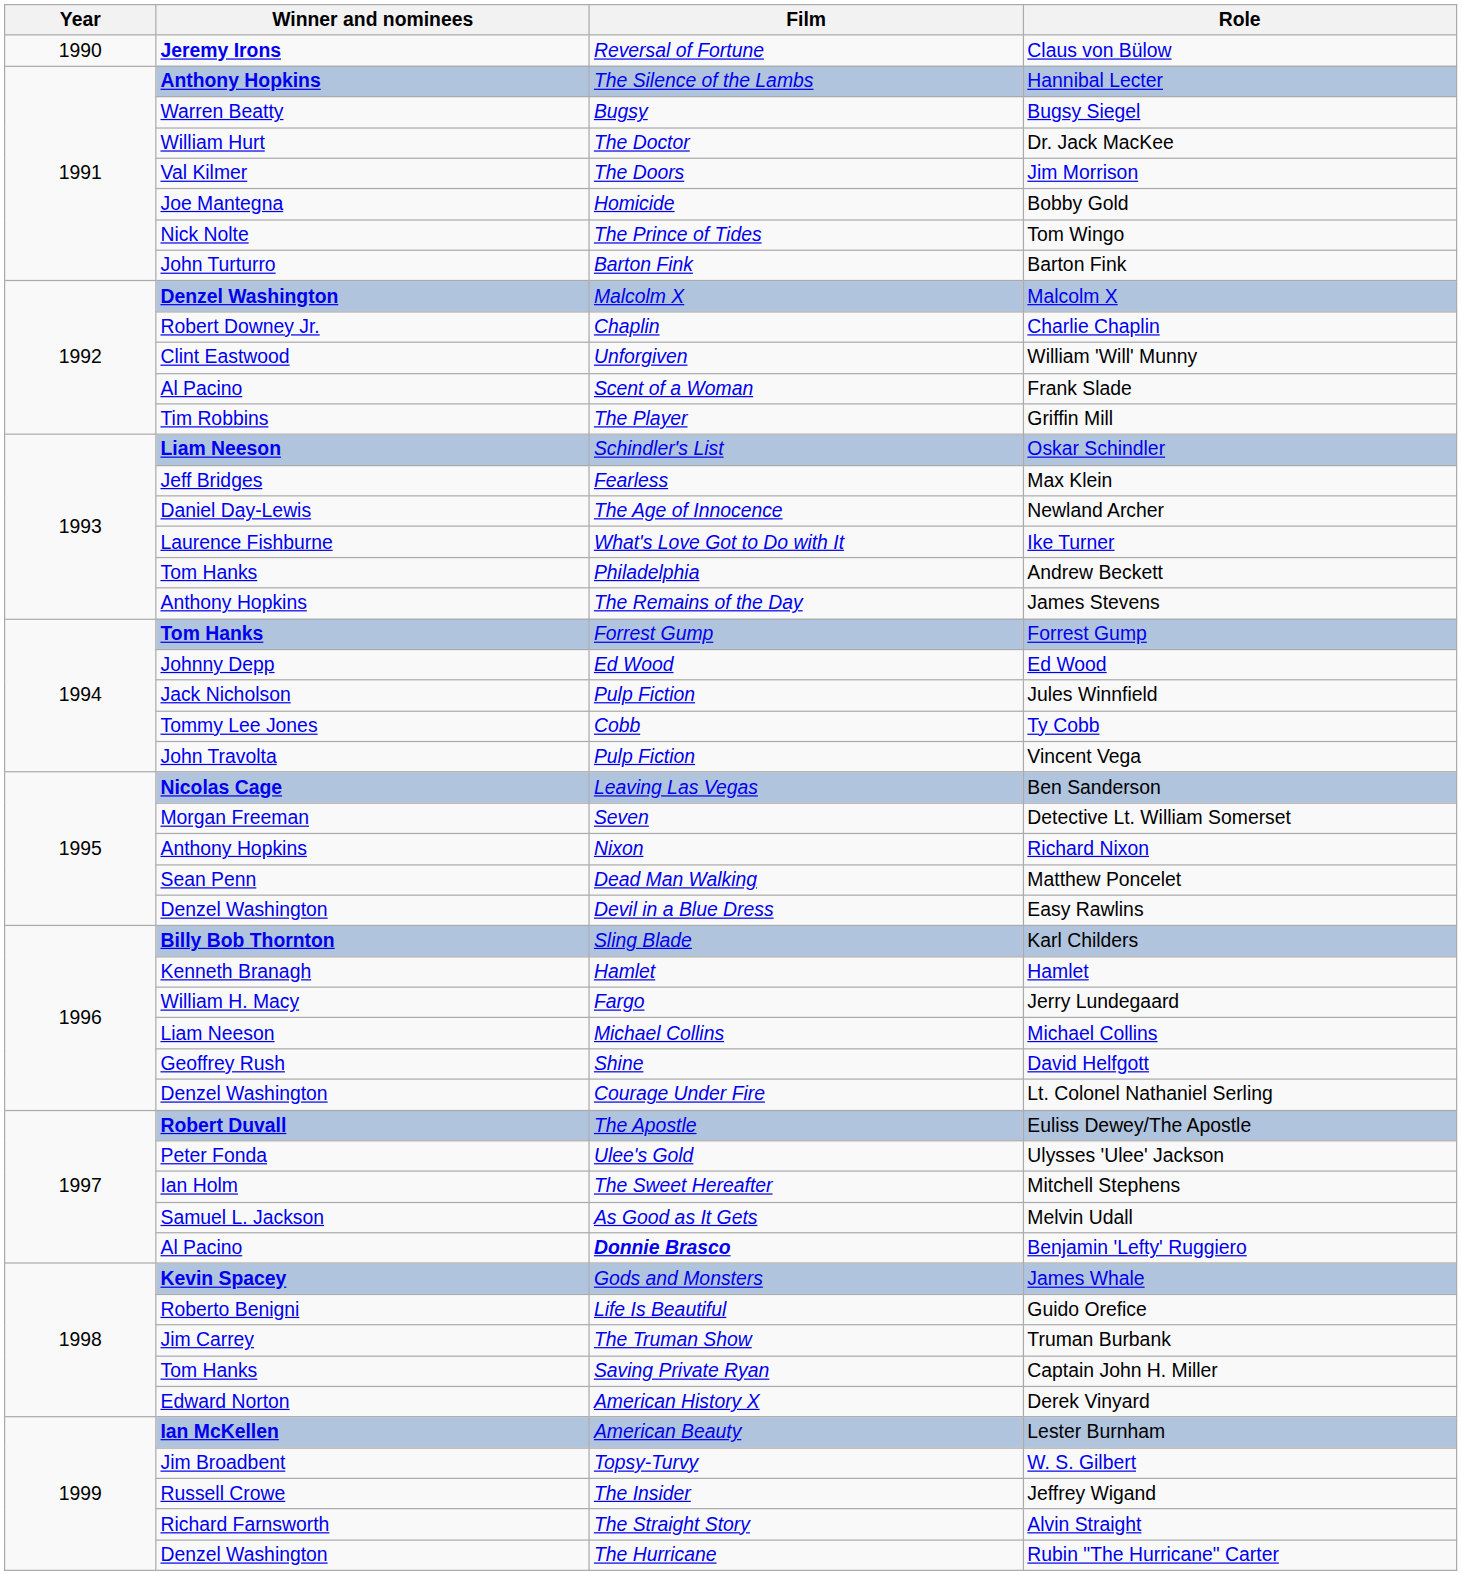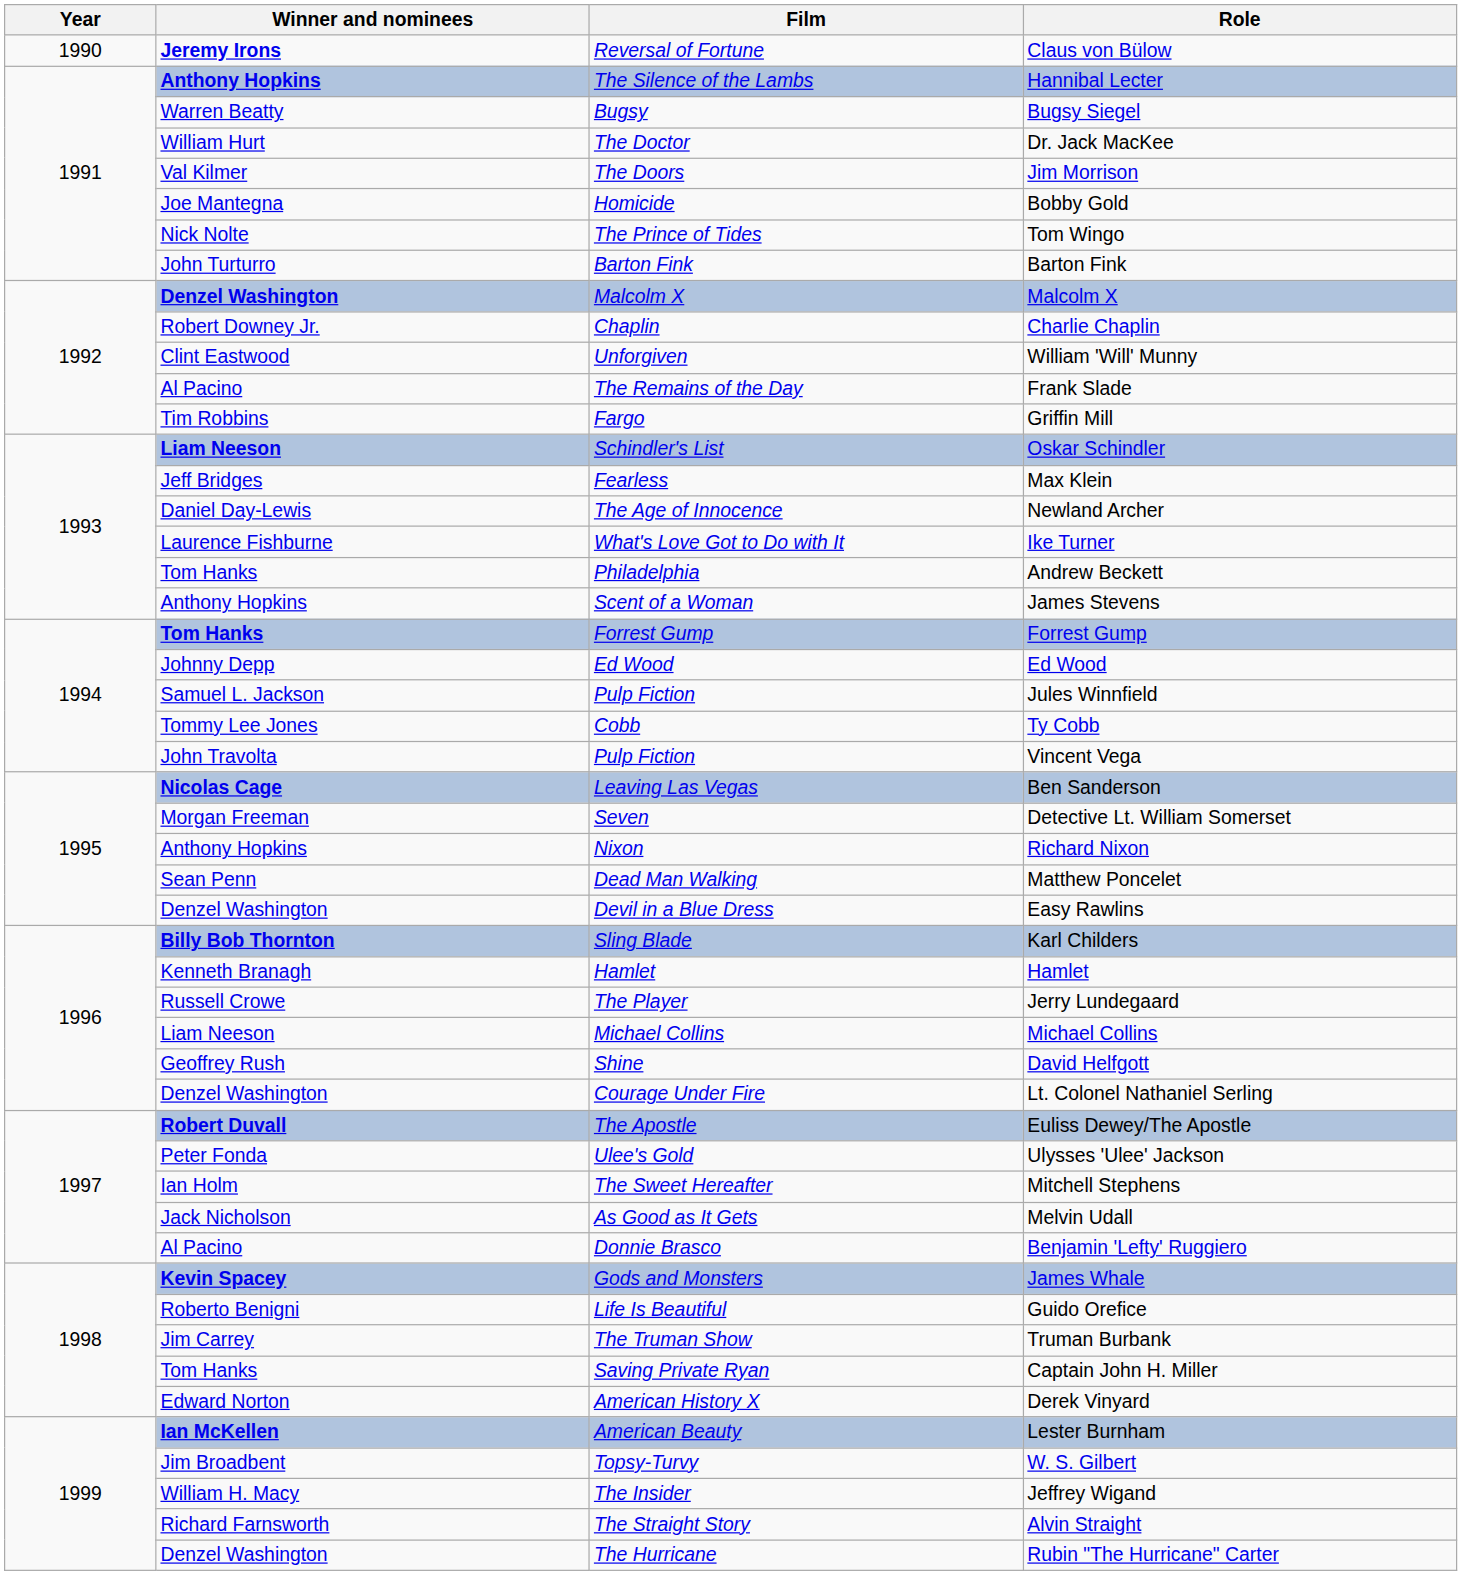Frank Slade | Film: Scent of a Woman -> The Remains of the Day
Griffin Mill | Film: The Player -> Fargo
James Stevens | Film: The Remains of the Day -> Scent of a Woman
Jules Winnfield | Winner and nominees: Jack Nicholson -> Samuel L. Jackson
Jerry Lundegaard | Winner and nominees: William H. Macy -> Russell Crowe
Jerry Lundegaard | Film: Fargo -> The Player
Melvin Udall | Winner and nominees: Samuel L. Jackson -> Jack Nicholson
Benjamin 'Lefty' Ruggiero | Film: bold -> normal
Jeffrey Wigand | Winner and nominees: Russell Crowe -> William H. Macy
